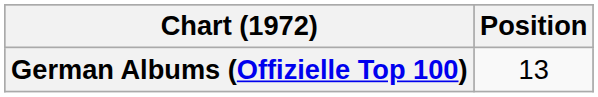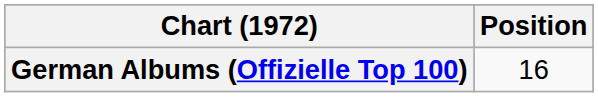German Albums (Offizielle Top 100) | Position: 13 -> 16
